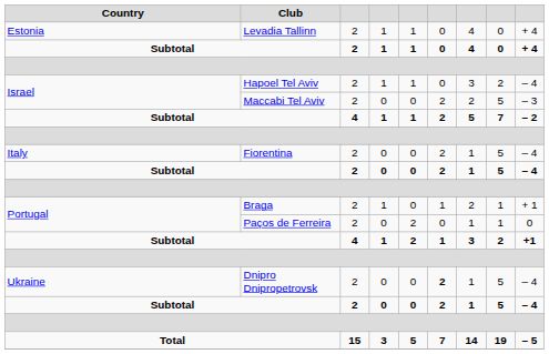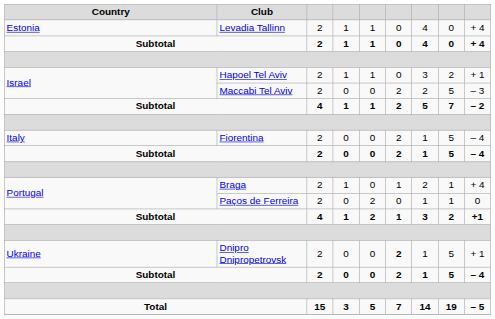Hapoel Tel Aviv | column 9: – 4 -> + 1
Braga | column 9: + 1 -> + 4
Dnipro Dnipropetrovsk | column 9: – 4 -> + 1
